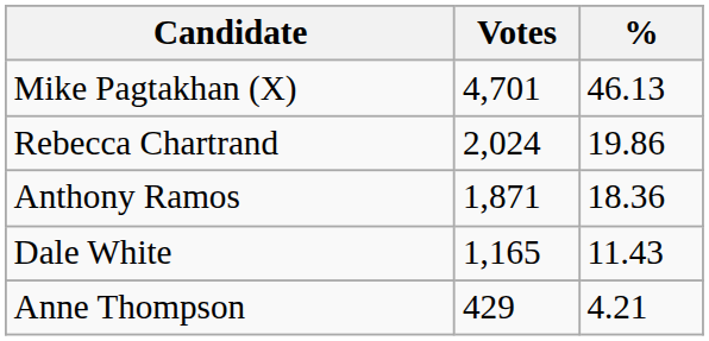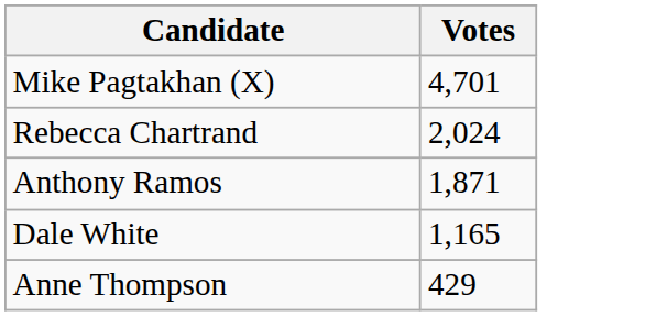- column: % | 46.13 | 19.86 | 18.36 | 11.43 | 4.21
